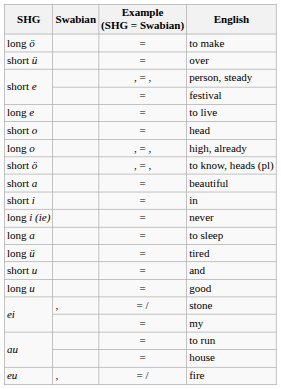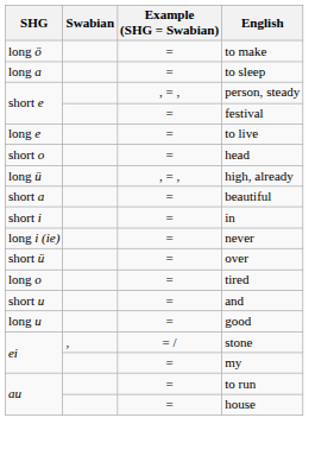rows swapped: to sleep <-> over
high, already | SHG: long o -> long ü
- row: short ö | , = , | to know, heads (pl)
tired | SHG: long ü -> long o
- row: eu | , | = / | fire
